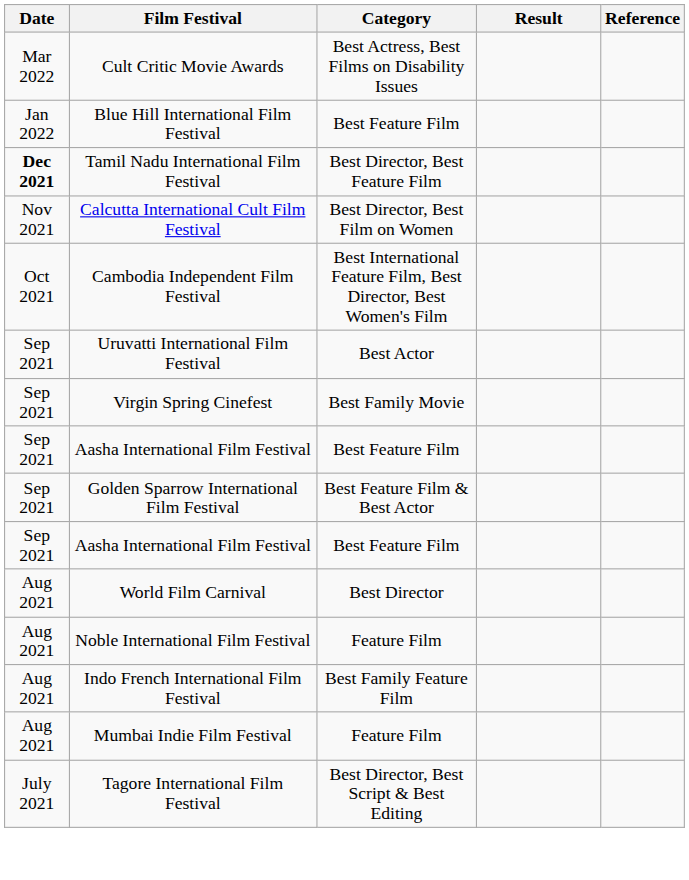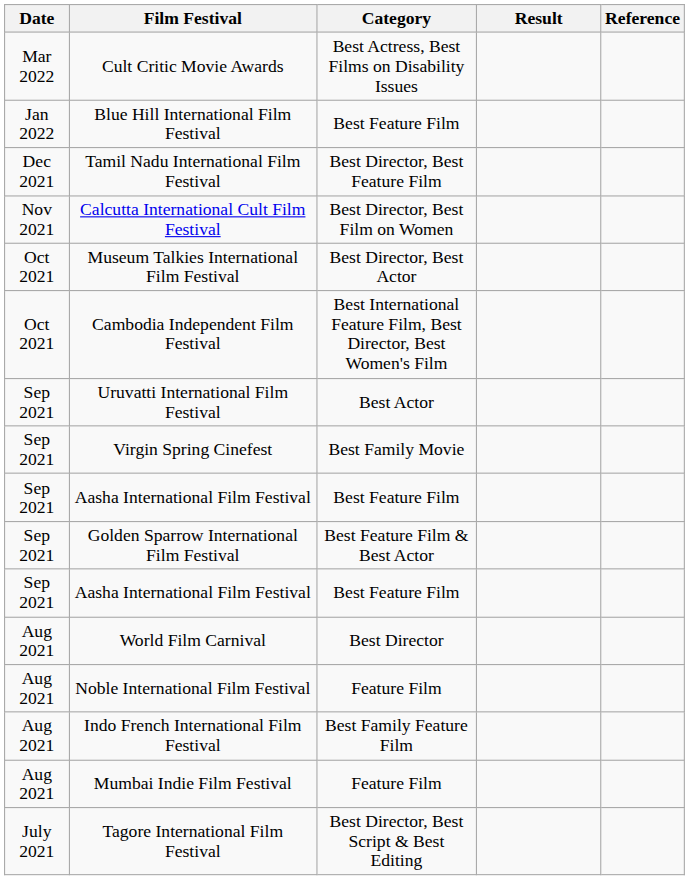Tamil Nadu International Film Festival | Date: bold -> normal
+ row: Oct 2021 | Museum Talkies International Film Festival | Best Director, Best Actor
